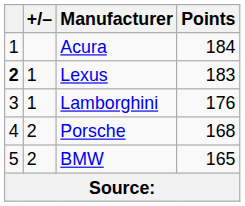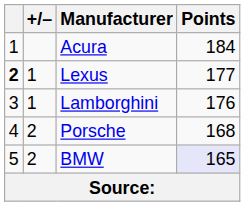Lexus | Points: 183 -> 177
BMW | Points: no background -> lavender background
